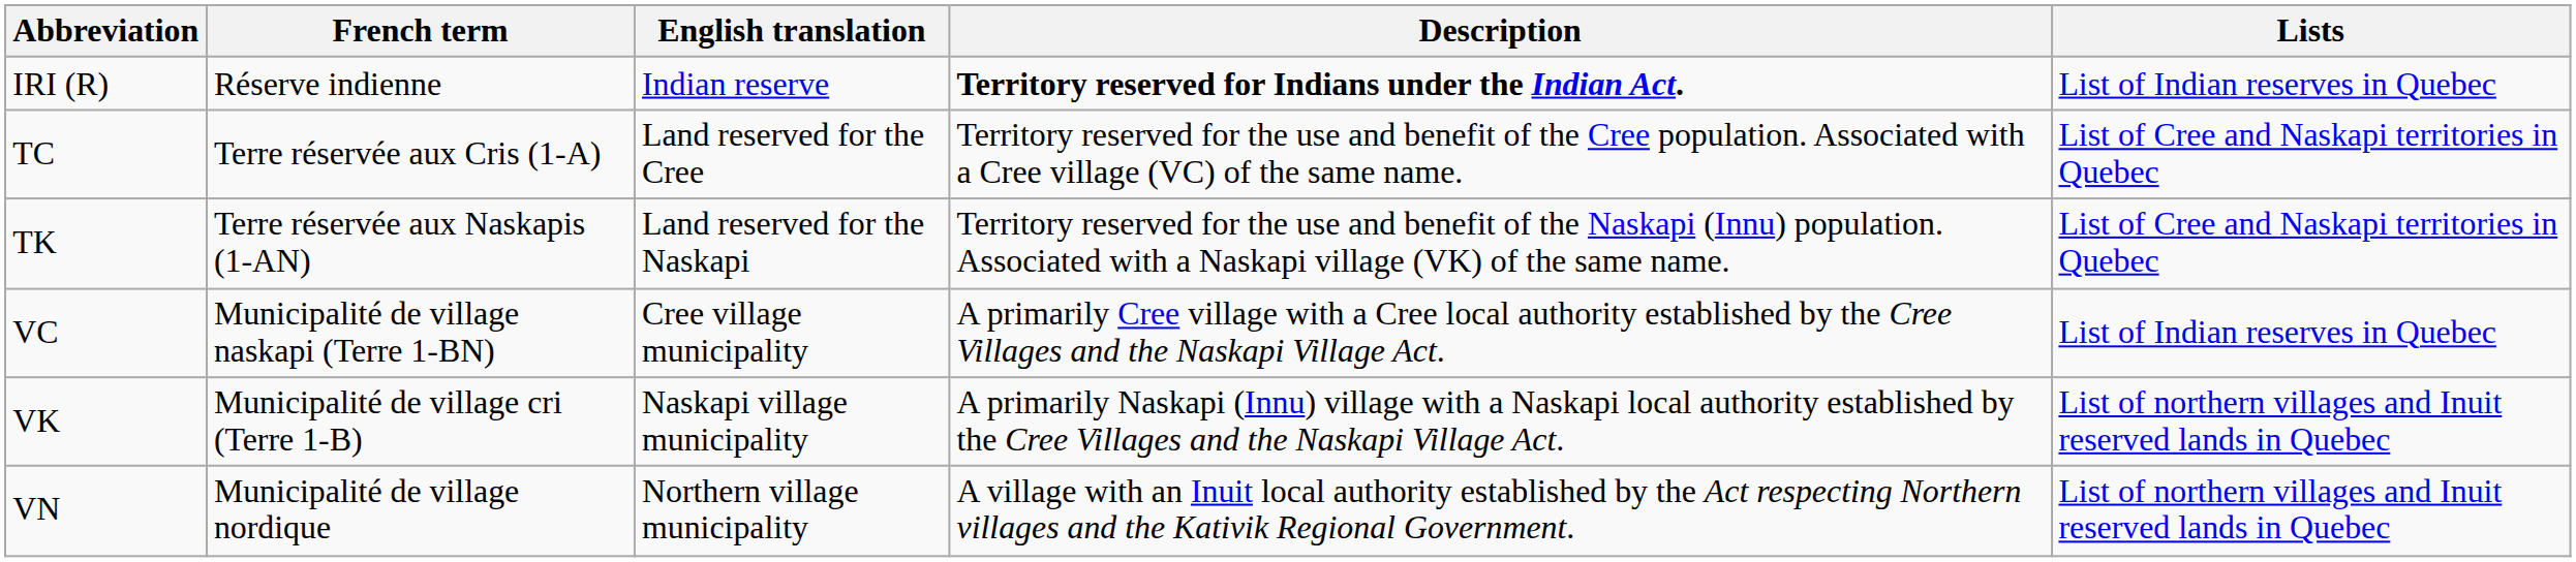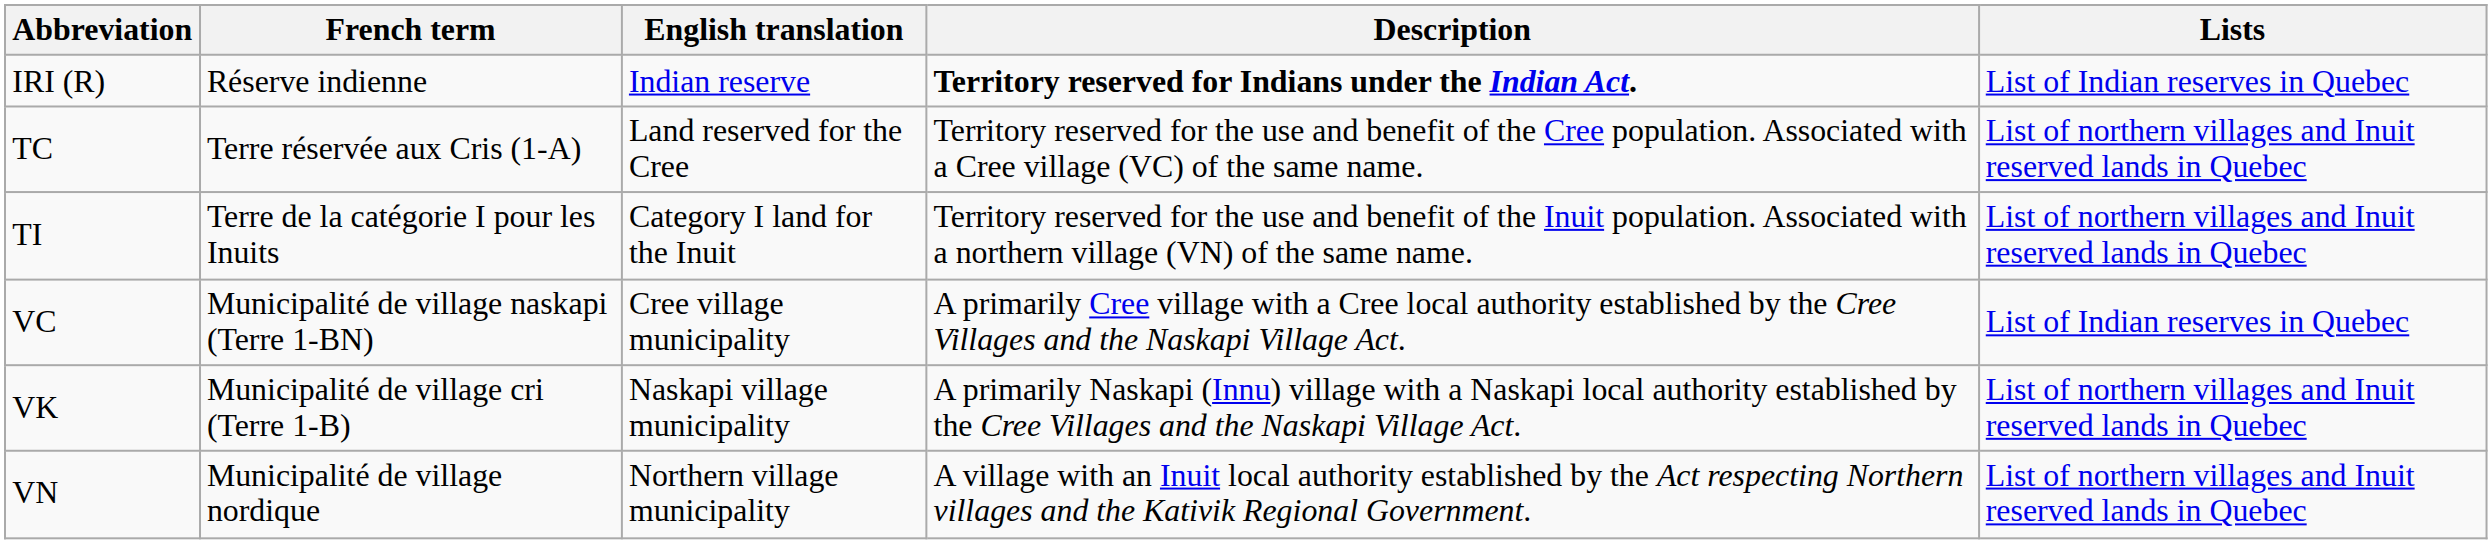TC | Lists: List of Cree and Naskapi territories in Quebec -> List of northern villages and Inuit reserved lands in Quebec
+ row: TI | Terre de la catégorie I pour les Inuits | Category I land for the Inuit | Territory reserved for the use and benefit of the Inuit population. Associated with a northern village (VN) of the same name. | List of northern villages and Inuit reserved lands in Quebec
- row: TK | Terre réservée aux Naskapis (1-AN) | Land reserved for the Naskapi | Territory reserved for the use and benefit of the Naskapi (Innu) population. Associated with a Naskapi village (VK) of the same name. | List of Cree and Naskapi territories in Quebec
